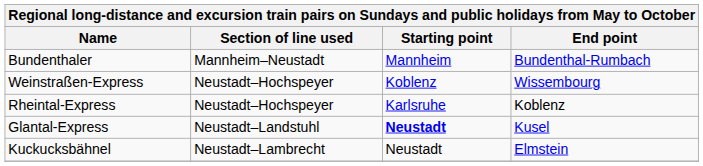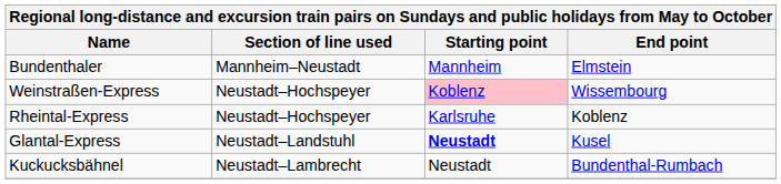Bundenthaler | End point: Bundenthal-Rumbach -> Elmstein
Weinstraßen-Express | Starting point: no background -> pink background
Kuckucksbähnel | End point: Elmstein -> Bundenthal-Rumbach
